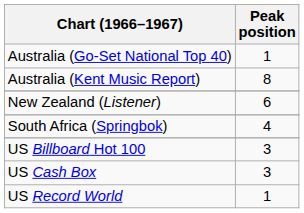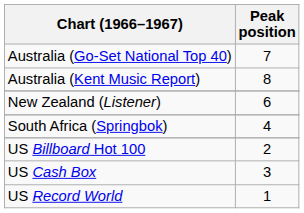Australia (Go-Set National Top 40) | Peak position: 1 -> 7
US Billboard Hot 100 | Peak position: 3 -> 2
